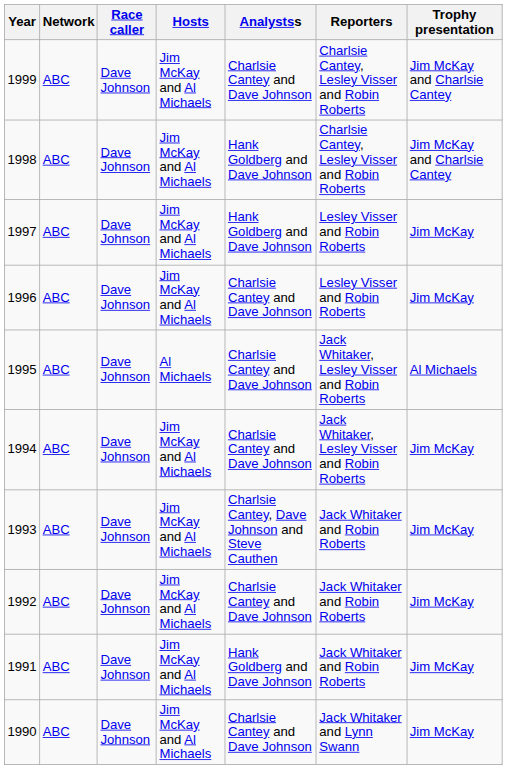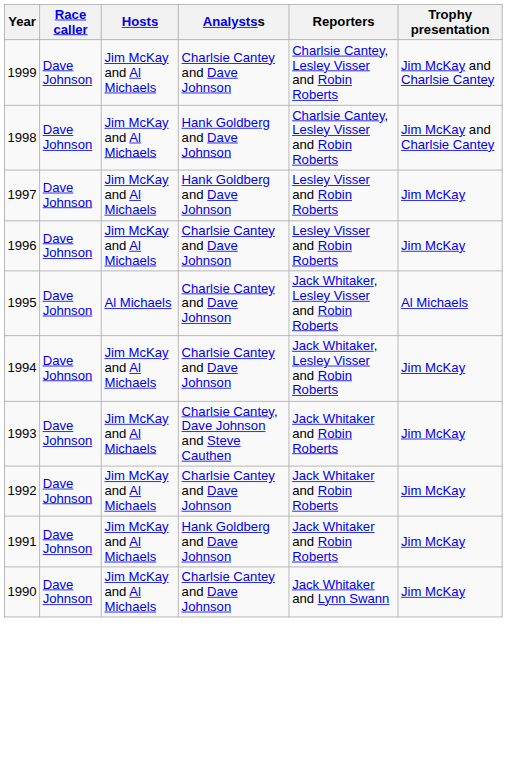- column: Network | ABC | ABC | ABC | ABC | ABC | ABC | ABC | ABC | ABC | ABC
